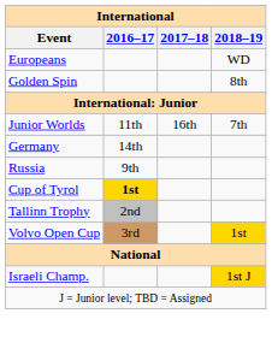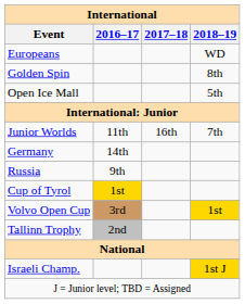+ row: Open Ice Mall | 5th
Cup of Tyrol | 2016–17: bold -> normal
rows swapped: Tallinn Trophy <-> Volvo Open Cup
